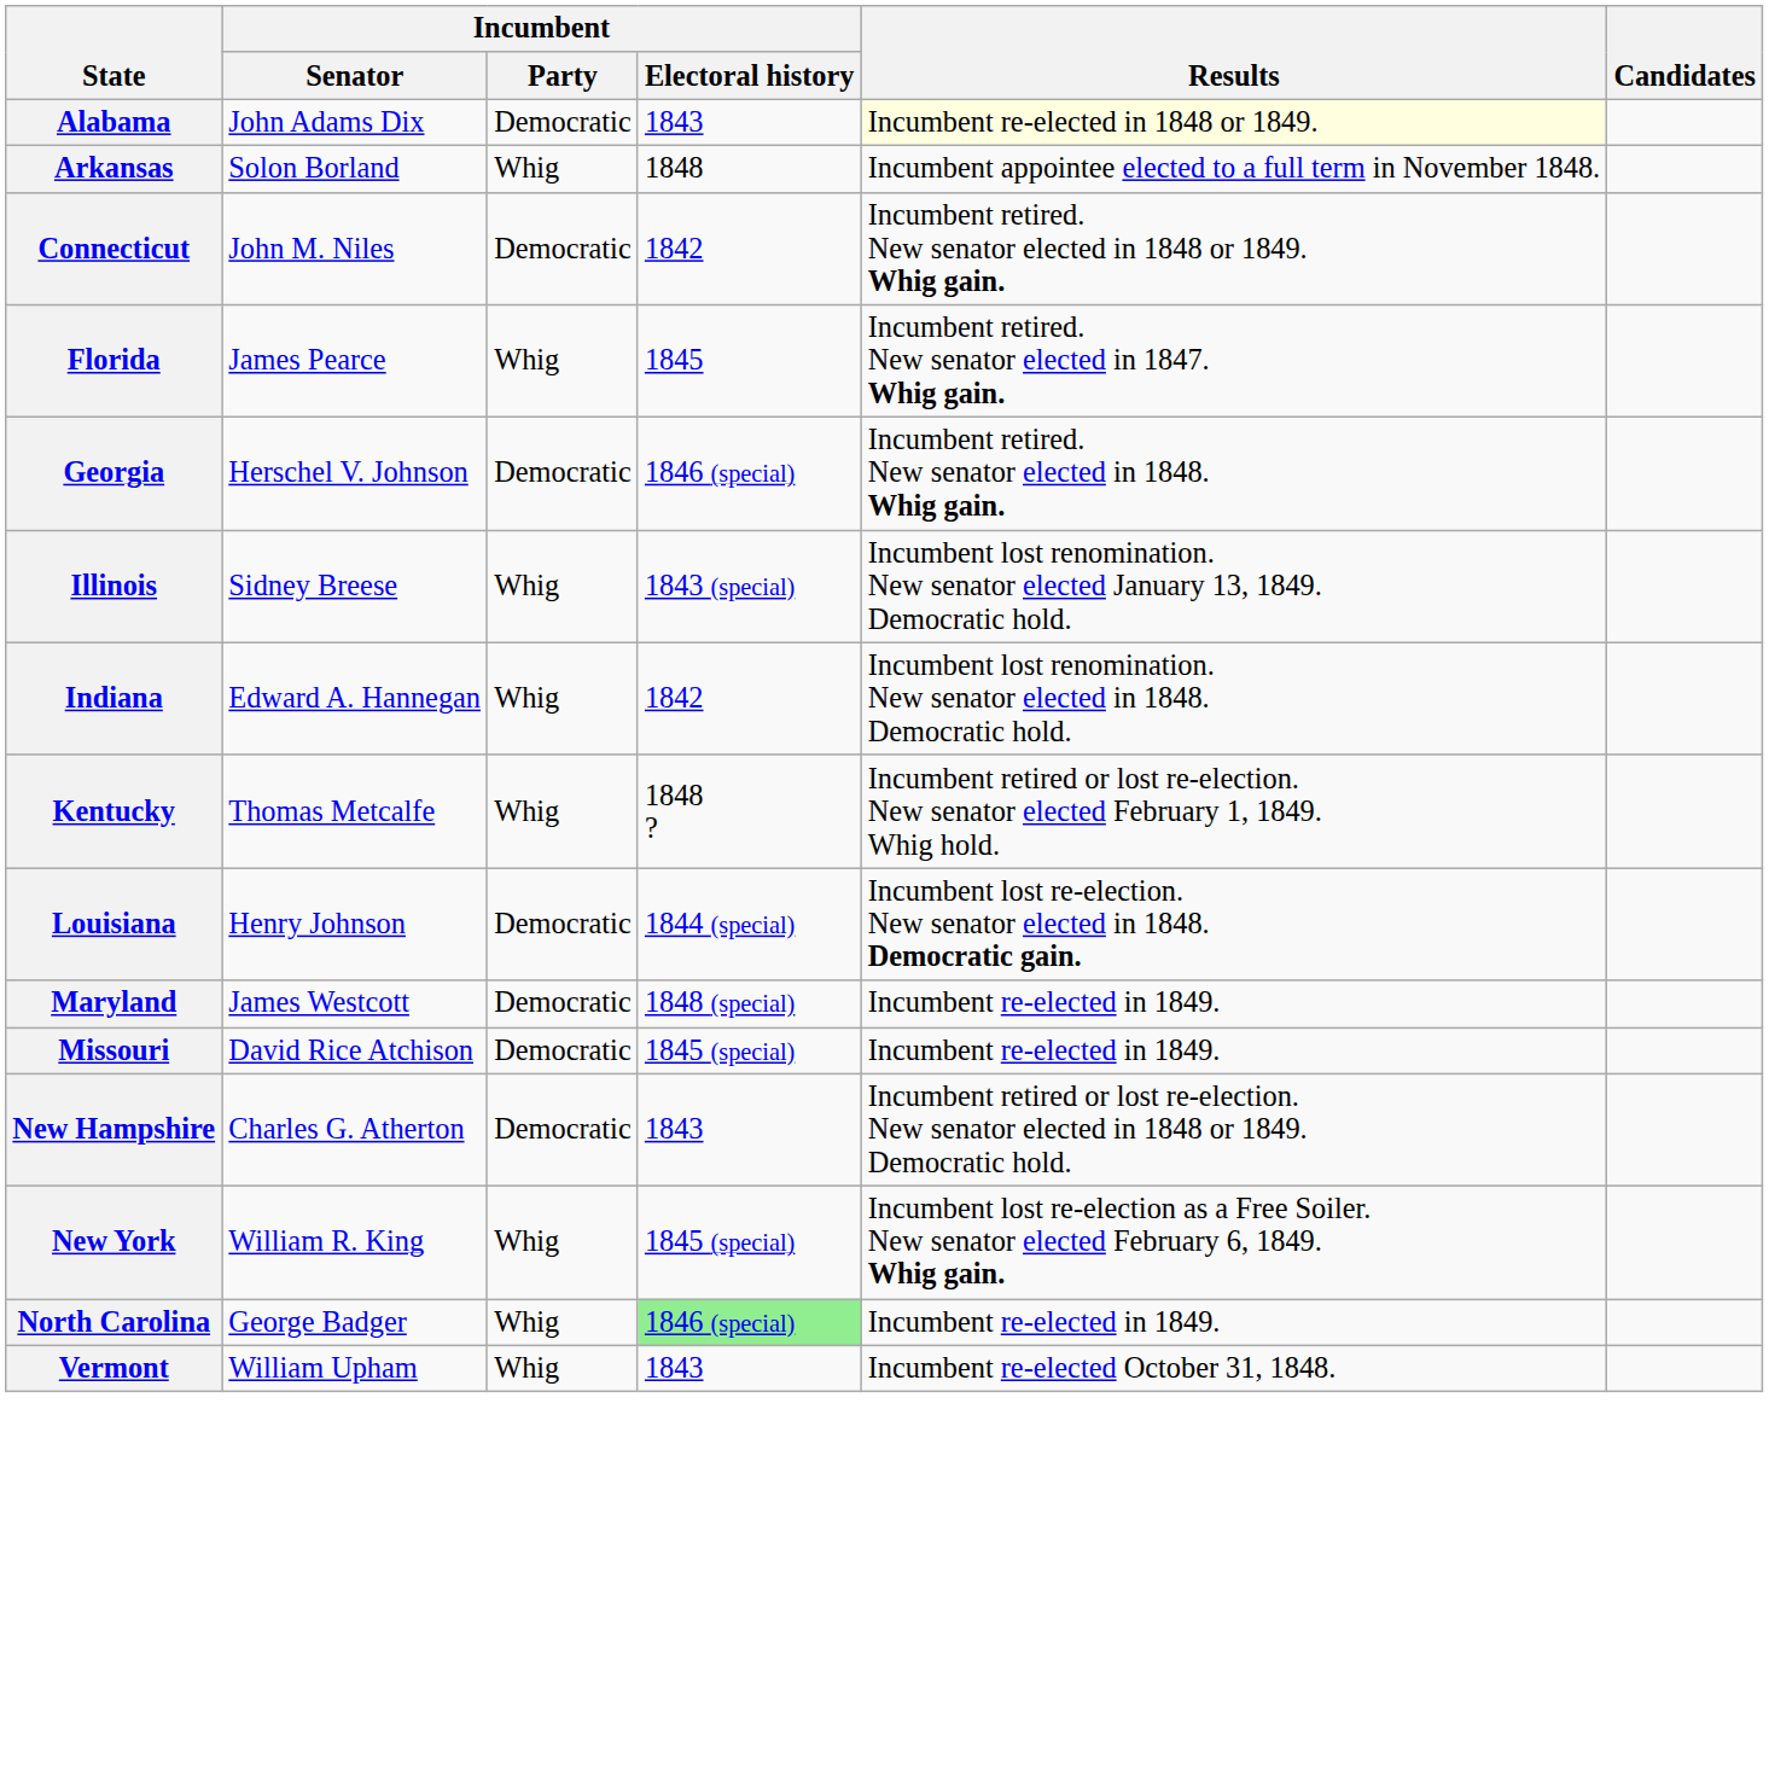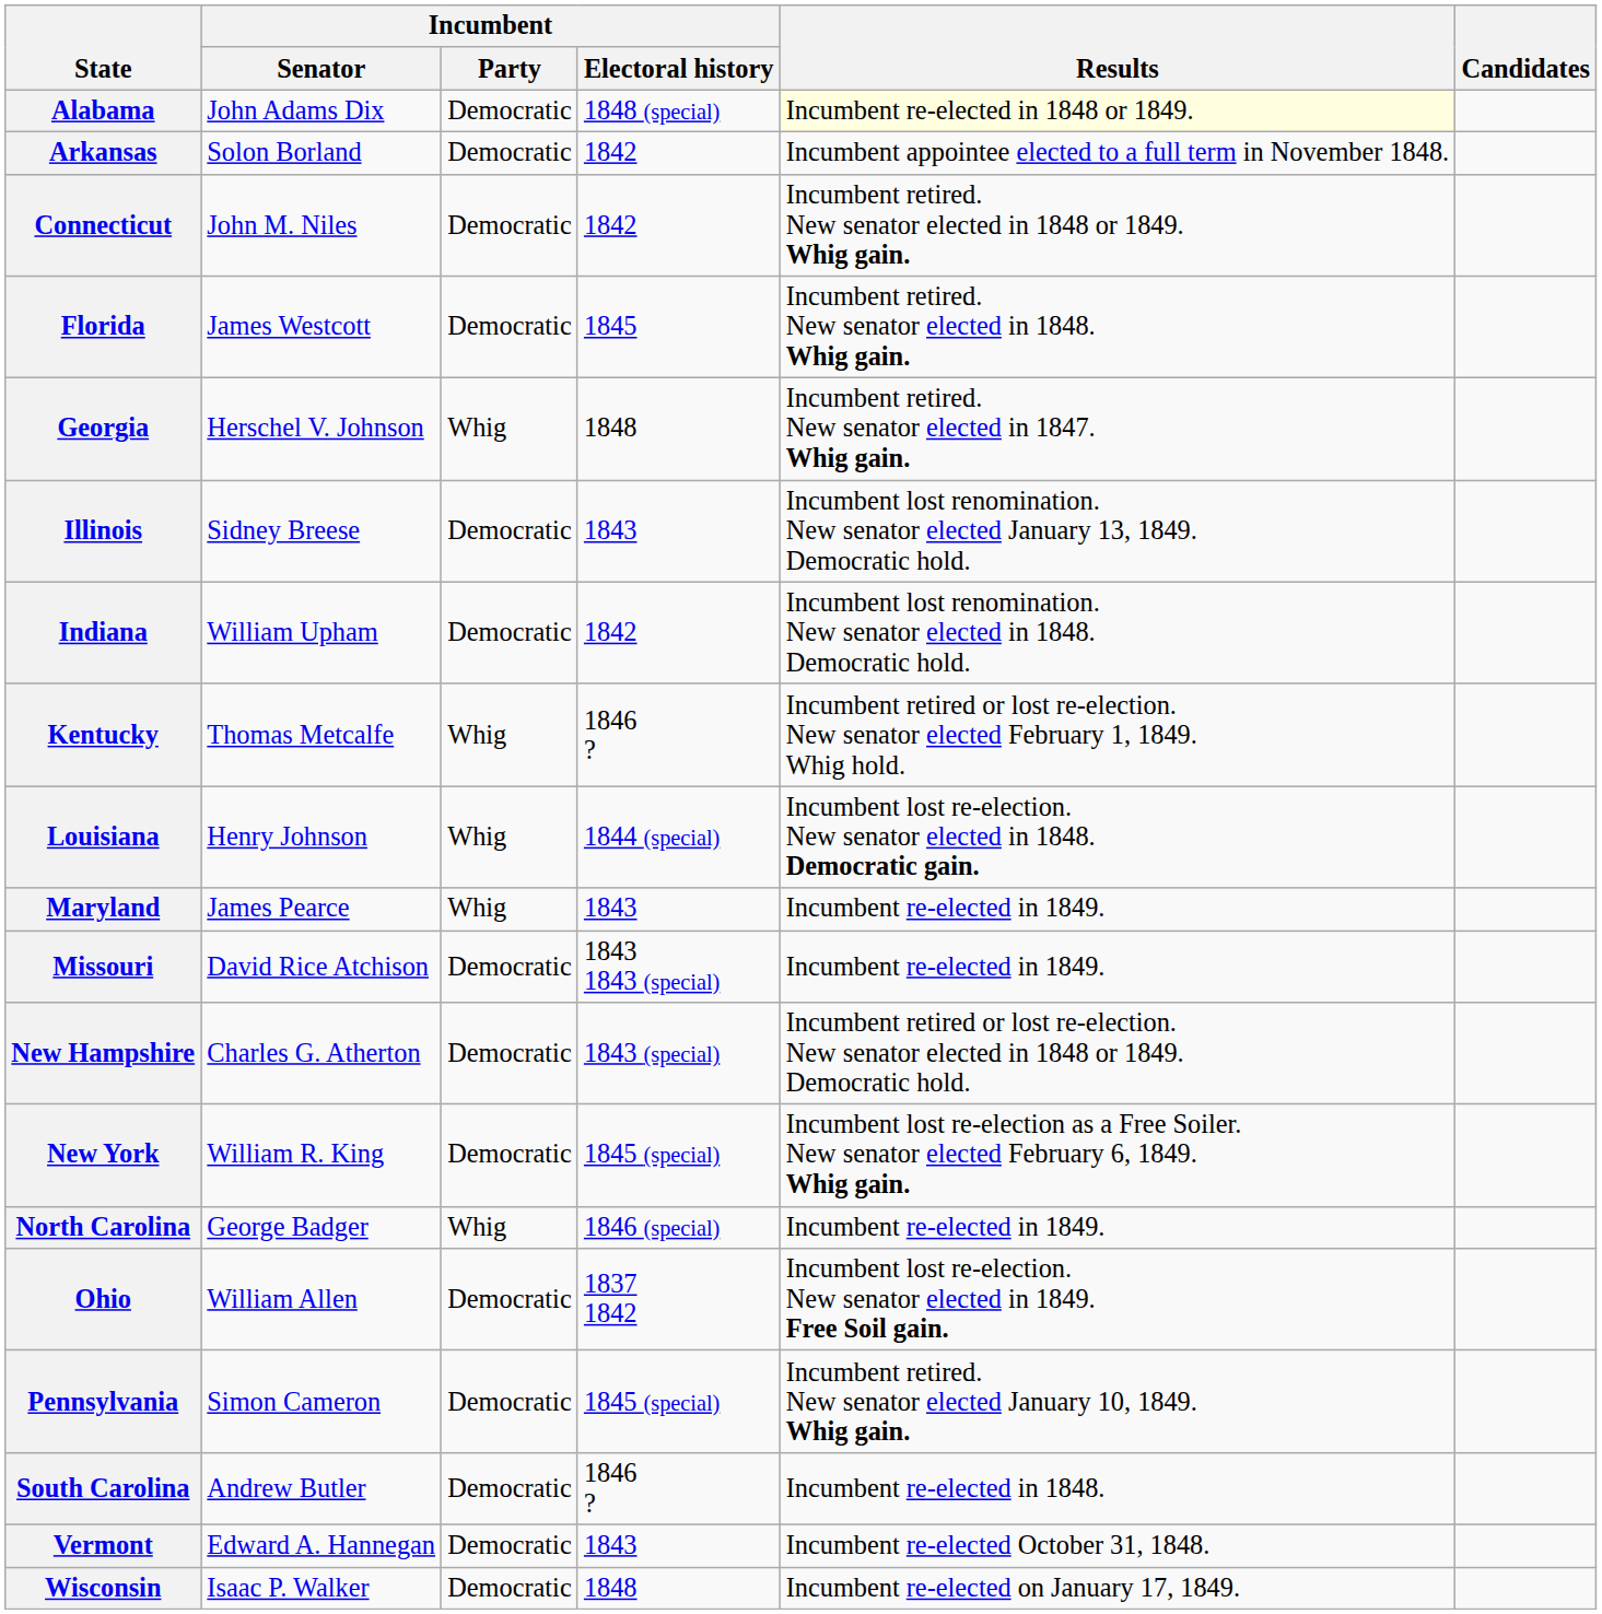Alabama | Incumbent / Electoral history: 1843 -> 1848 (special)
Arkansas | Incumbent / Party: Whig -> Democratic
Arkansas | Incumbent / Electoral history: 1848 -> 1842
Florida | Incumbent / Senator: James Pearce -> James Westcott
Florida | Incumbent / Party: Whig -> Democratic
Florida | Results: Incumbent retired. New senator elected in 1847. Whig gain. -> Incumbent retired. New senator elected in 1848. Whig gain.
Georgia | Incumbent / Party: Democratic -> Whig
Georgia | Incumbent / Electoral history: 1846 (special) -> 1848
Georgia | Results: Incumbent retired. New senator elected in 1848. Whig gain. -> Incumbent retired. New senator elected in 1847. Whig gain.
Illinois | Incumbent / Party: Whig -> Democratic
Illinois | Incumbent / Electoral history: 1843 (special) -> 1843
Indiana | Incumbent / Senator: Edward A. Hannegan -> William Upham
Indiana | Incumbent / Party: Whig -> Democratic
Kentucky | Incumbent / Electoral history: 1848 ? -> 1846 ?
Louisiana | Incumbent / Party: Democratic -> Whig
Maryland | Incumbent / Senator: James Westcott -> James Pearce
Maryland | Incumbent / Party: Democratic -> Whig
Maryland | Incumbent / Electoral history: 1848 (special) -> 1843
Missouri | Incumbent / Electoral history: 1845 (special) -> 1843 1843 (special)
New Hampshire | Incumbent / Electoral history: 1843 -> 1843 (special)
New York | Incumbent / Party: Whig -> Democratic
North Carolina | Incumbent / Electoral history: lightgreen background -> no background
+ row: Ohio | William Allen | Democratic | 1837 1842 | Incumbent lost re-election. New senator elected in 1849. Free Soil gain.
+ row: Pennsylvania | Simon Cameron | Democratic | 1845 (special) | Incumbent retired. New senator elected January 10, 1849. Whig gain.
+ row: South Carolina | Andrew Butler | Democratic | 1846 ? | Incumbent re-elected in 1848.
Vermont | Incumbent / Senator: William Upham -> Edward A. Hannegan
Vermont | Incumbent / Party: Whig -> Democratic
+ row: Wisconsin | Isaac P. Walker | Democratic | 1848 | Incumbent re-elected on January 17, 1849.
